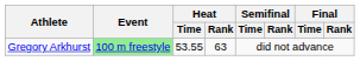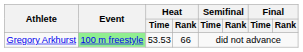Gregory Arkhurst | Heat / Time: 53.55 -> 53.53
Gregory Arkhurst | Heat / Rank: 63 -> 66
